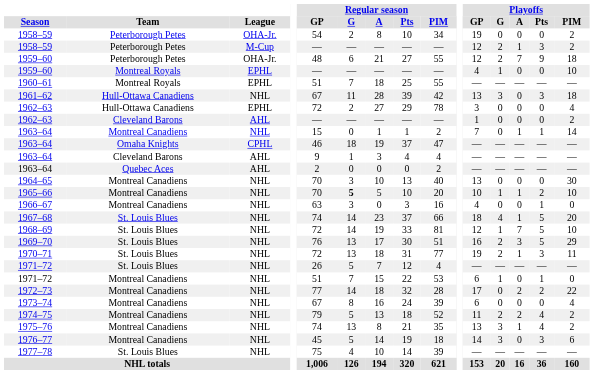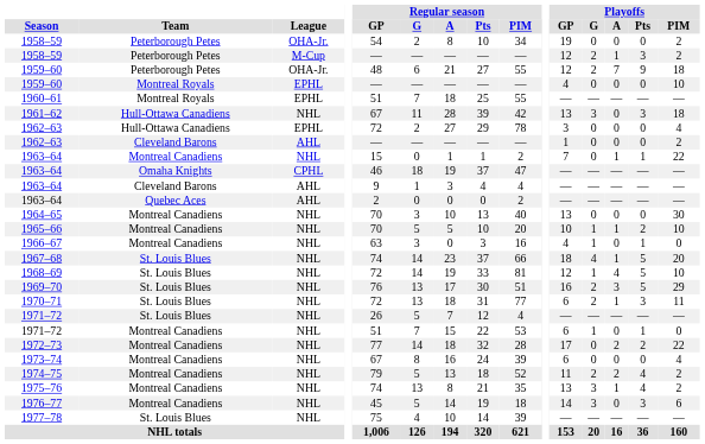1959–60 / Montreal Royals | Playoffs / G: 1 -> 0
1963–64 / Montreal Canadiens | Playoffs / PIM: 14 -> 22
1965–66 | Regular season / G: bold -> normal
1966–67 | Playoffs / G: 0 -> 1
1968–69 | Playoffs / A: 7 -> 4
1970–71 | Playoffs / GP: 19 -> 6
